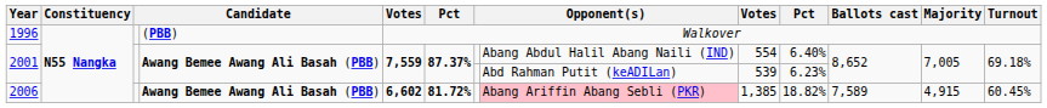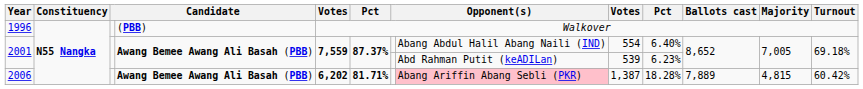2006 | column 5: 6,602 -> 6,202
2006 | column 6: 81.72% -> 81.71%
2006 | column 9: 1,385 -> 1,387
2006 | column 10: 18.82% -> 18.28%
2006 | Ballots cast: 7,589 -> 7,889
2006 | Majority: 4,915 -> 4,815
2006 | Turnout: 60.45% -> 60.42%
